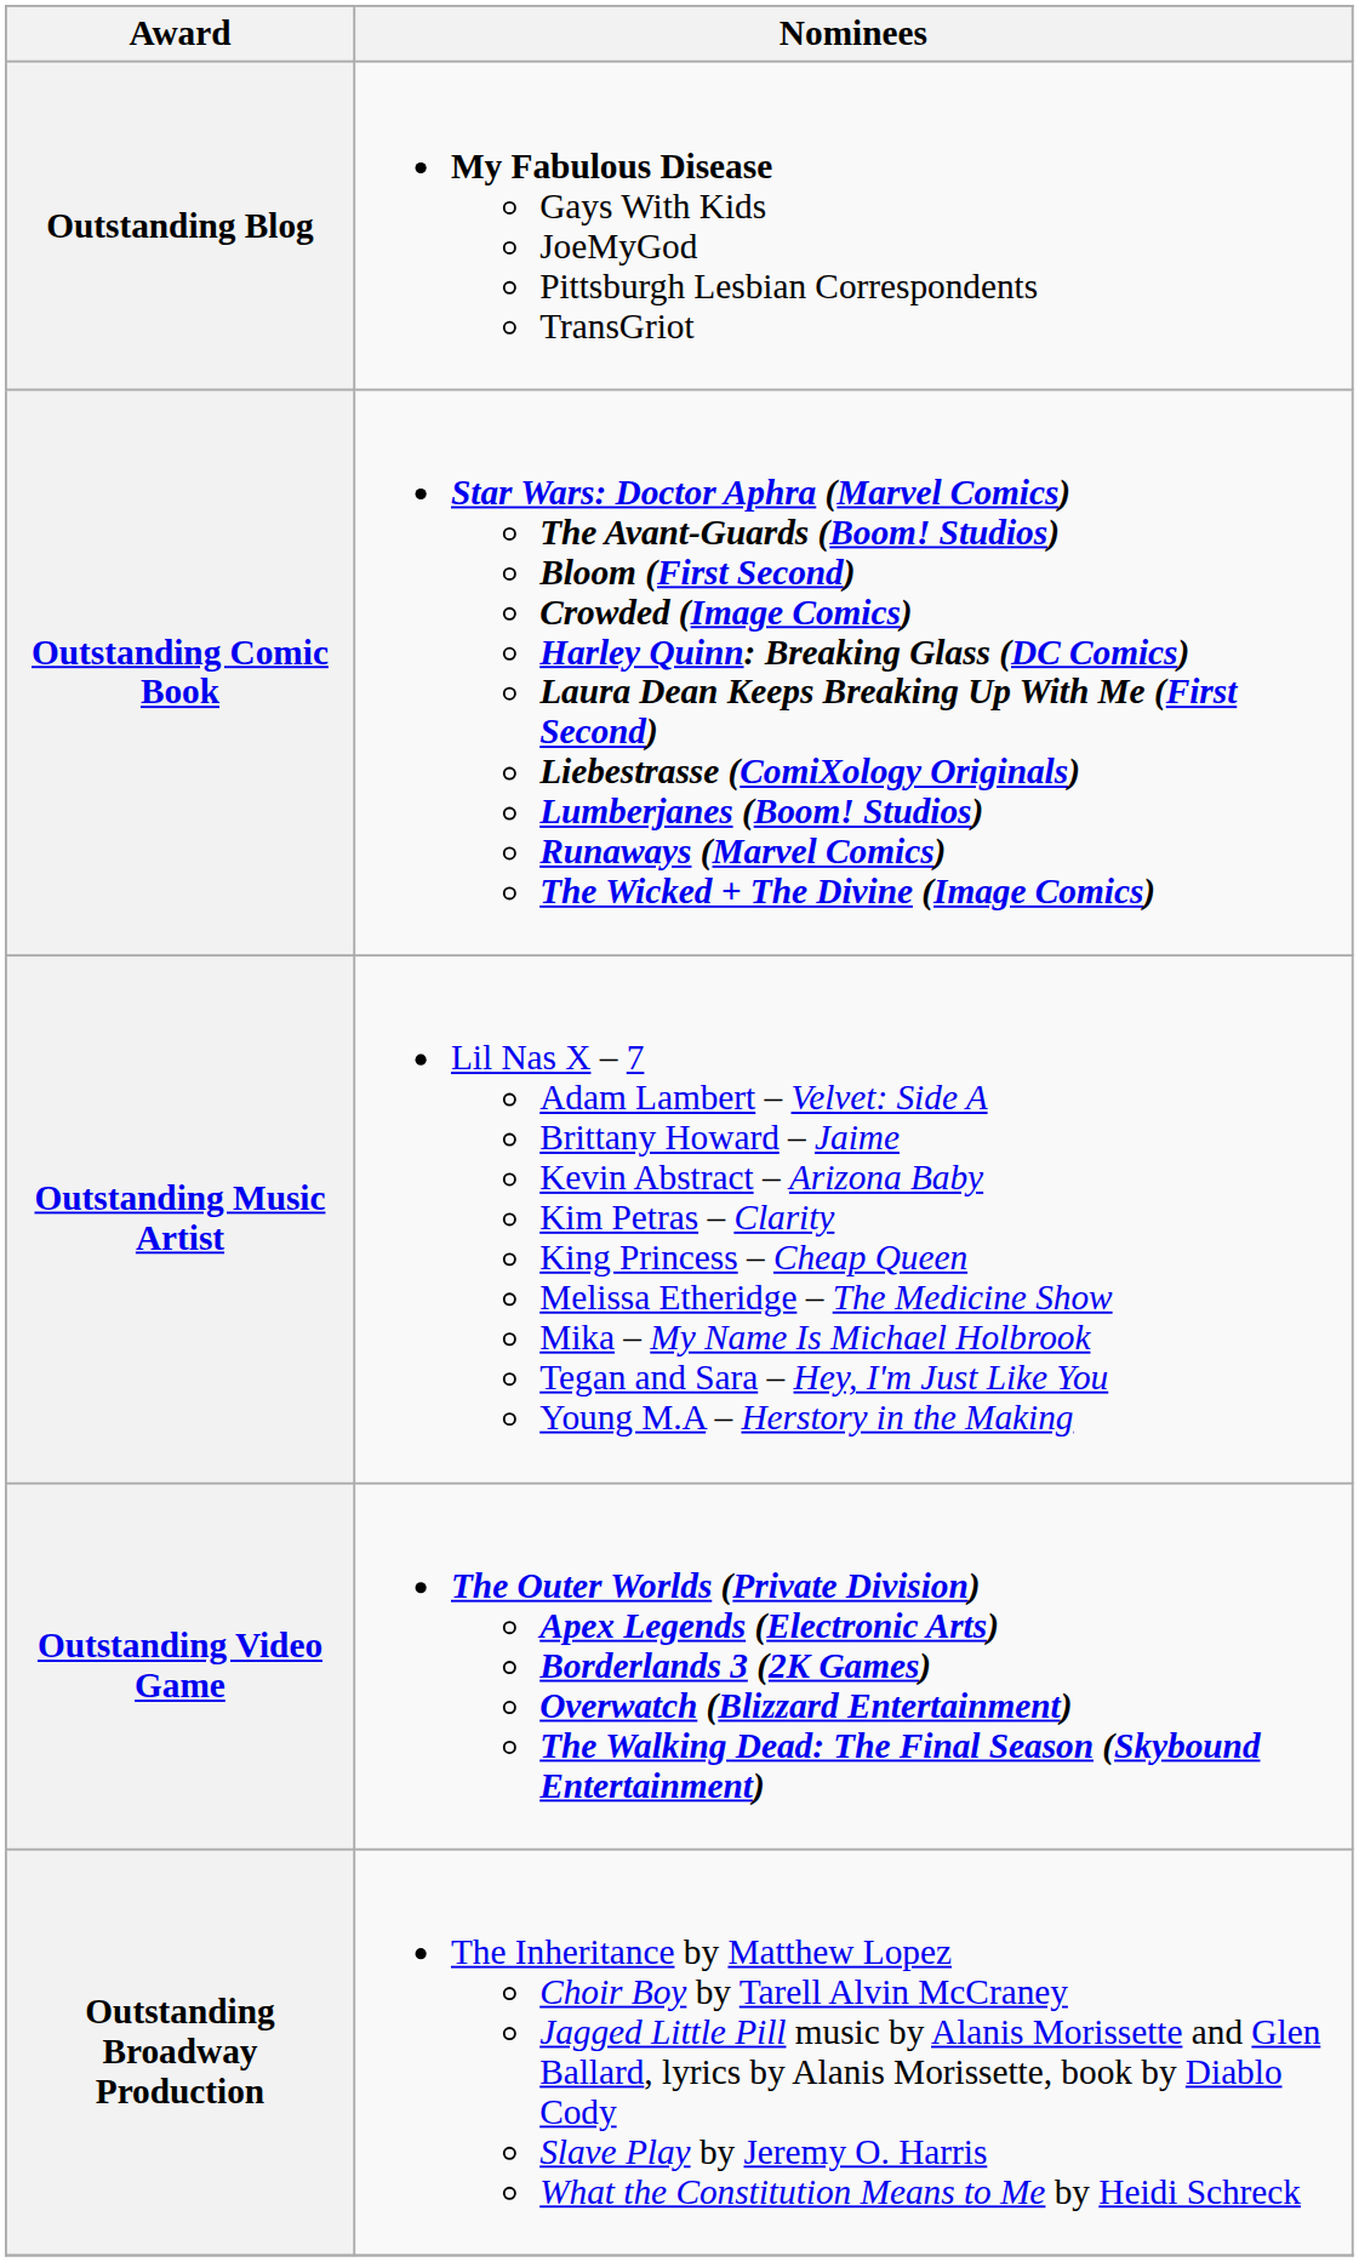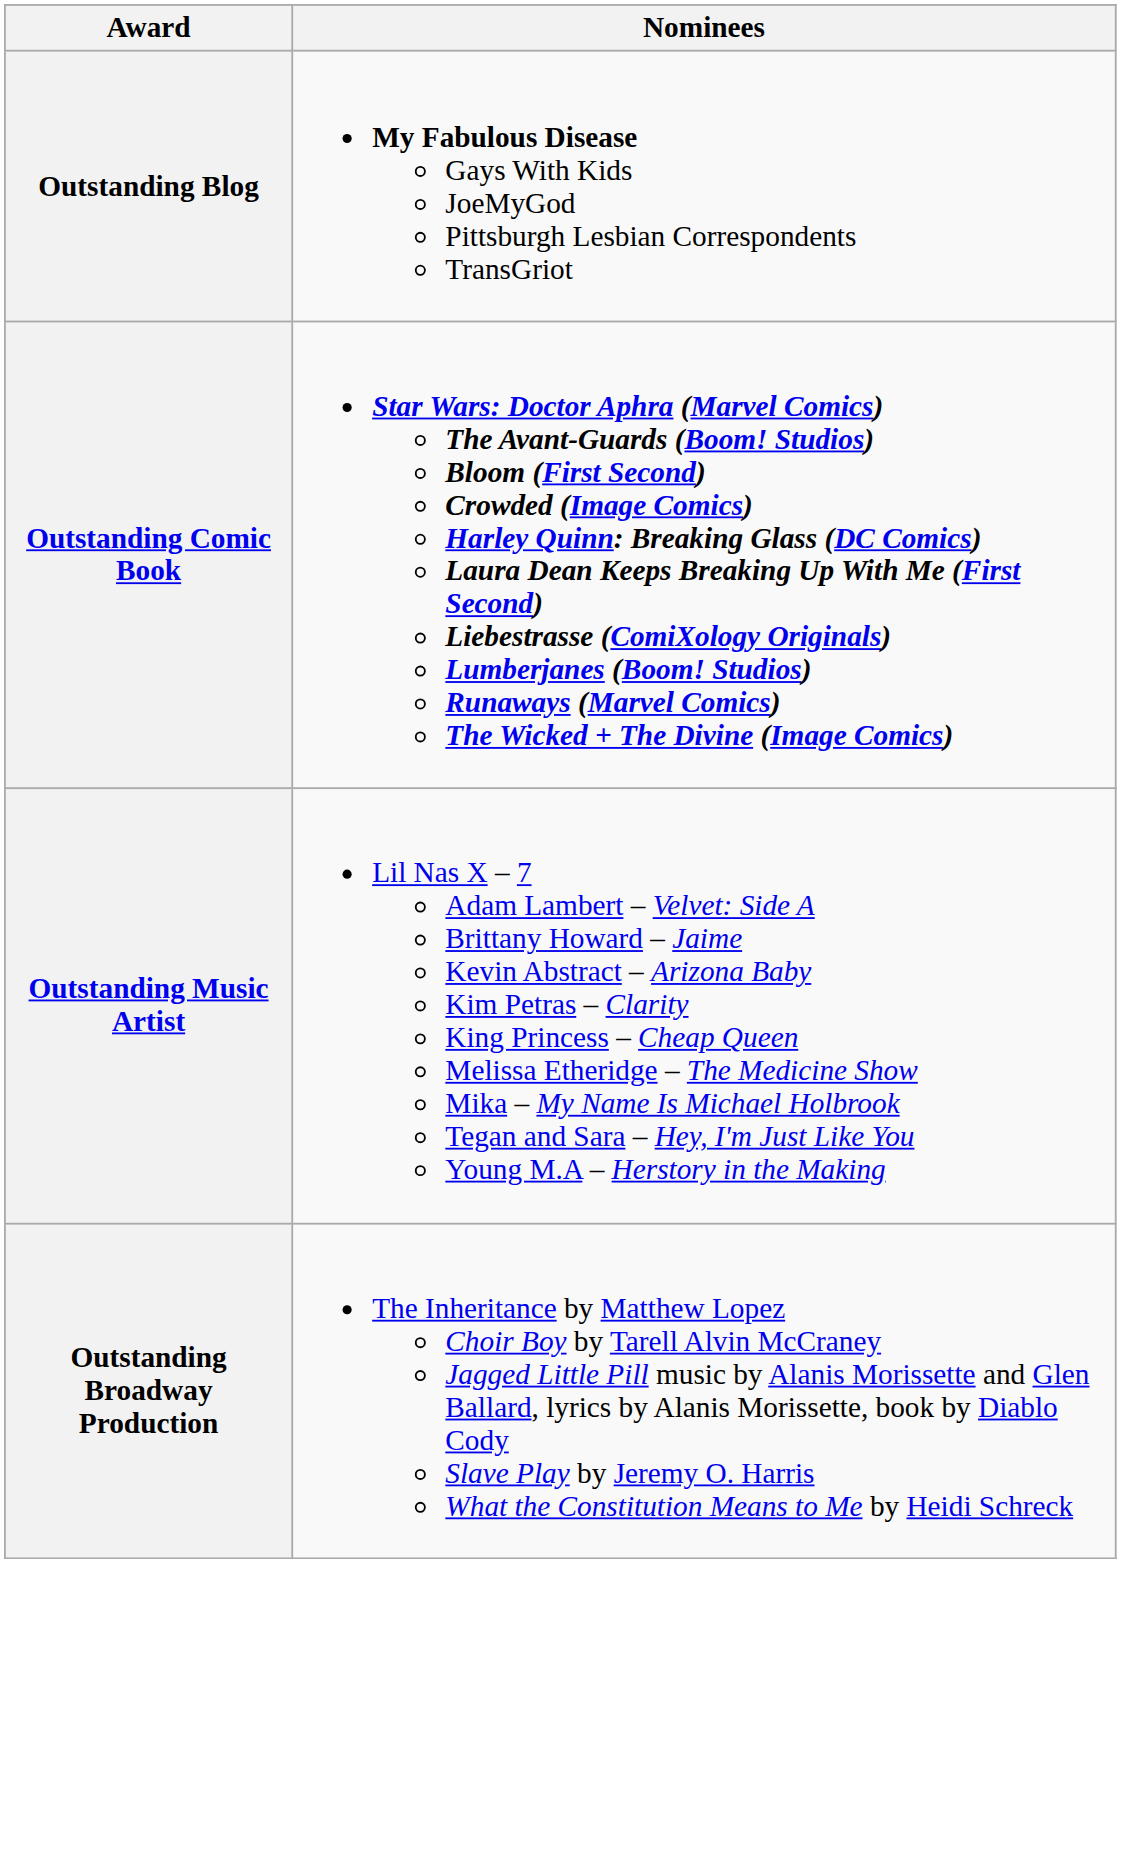- row: Outstanding Video Game | The Outer Worlds (Private Division) Apex Legends (Electronic Arts) Borderlands 3 (2K Games) Overwatch (Blizzard Entertainment) The Walking Dead: The Final Season (Skybound Entertainment)
